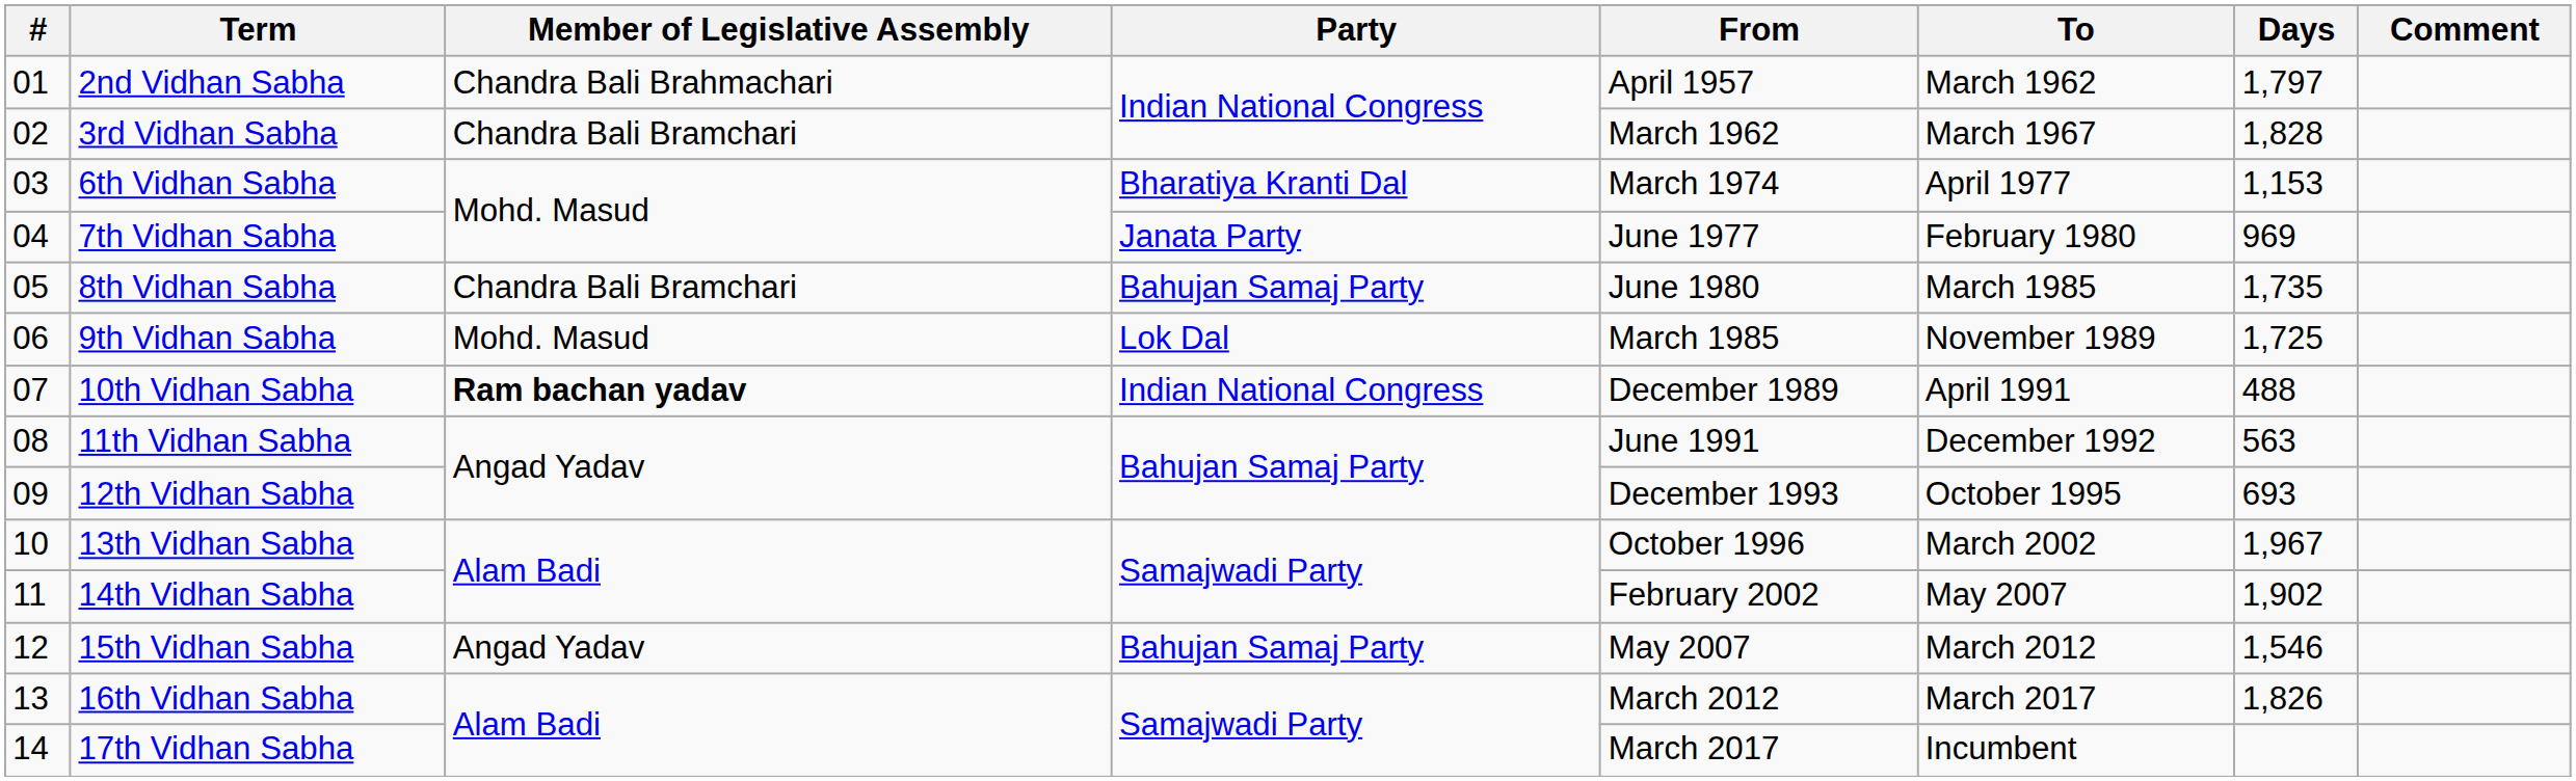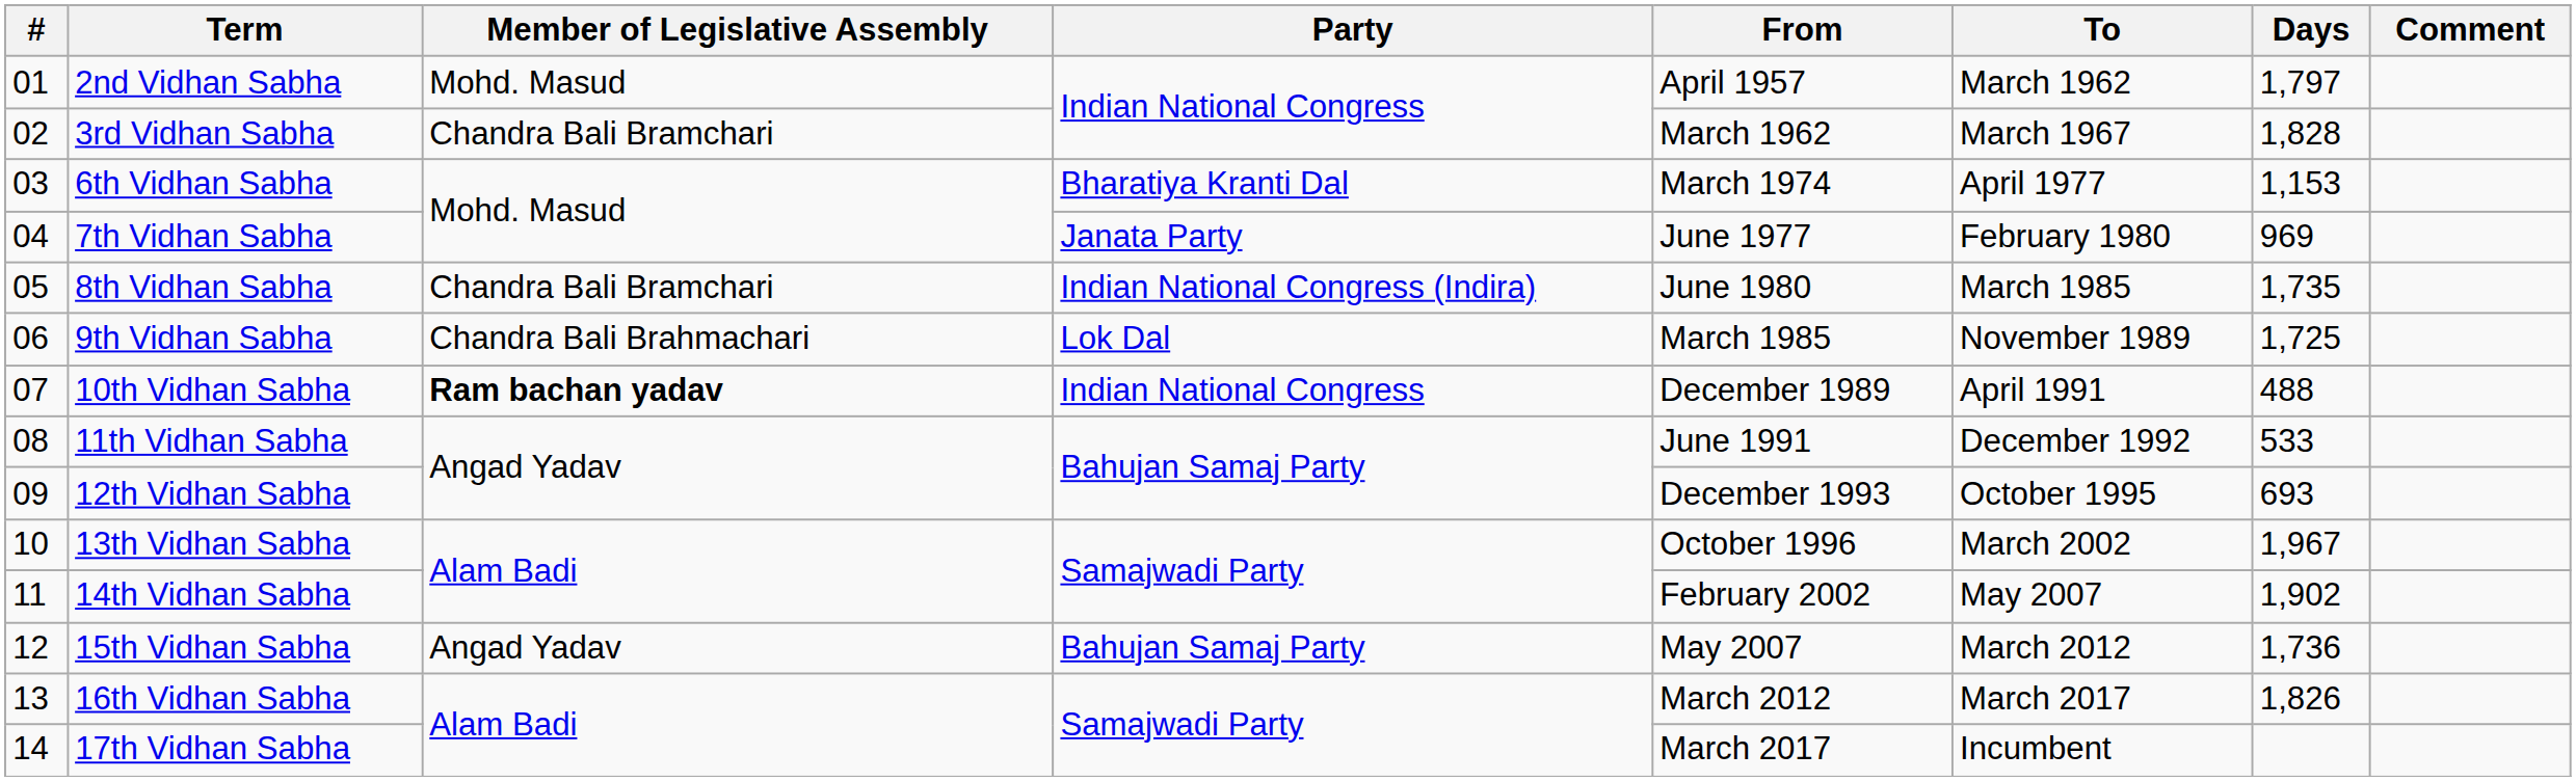2nd Vidhan Sabha | Member of Legislative Assembly: Chandra Bali Brahmachari -> Mohd. Masud
8th Vidhan Sabha | Party: Bahujan Samaj Party -> Indian National Congress (Indira)
9th Vidhan Sabha | Member of Legislative Assembly: Mohd. Masud -> Chandra Bali Brahmachari
11th Vidhan Sabha | Days: 563 -> 533
15th Vidhan Sabha | Days: 1,546 -> 1,736
